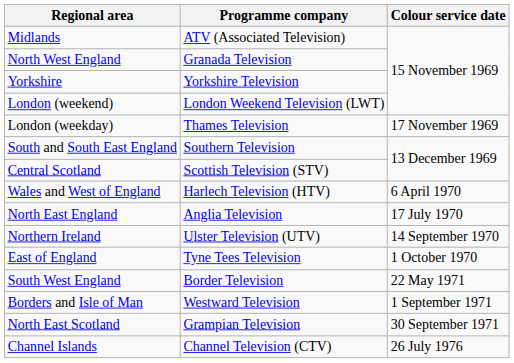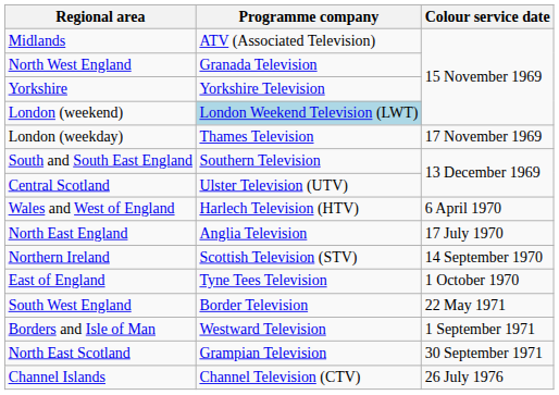London (weekend) | Programme company: no background -> lightblue background
Central Scotland | Programme company: Scottish Television (STV) -> Ulster Television (UTV)
Northern Ireland | Programme company: Ulster Television (UTV) -> Scottish Television (STV)
